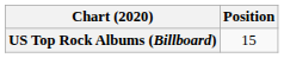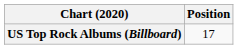US Top Rock Albums (Billboard) | Position: 15 -> 17
